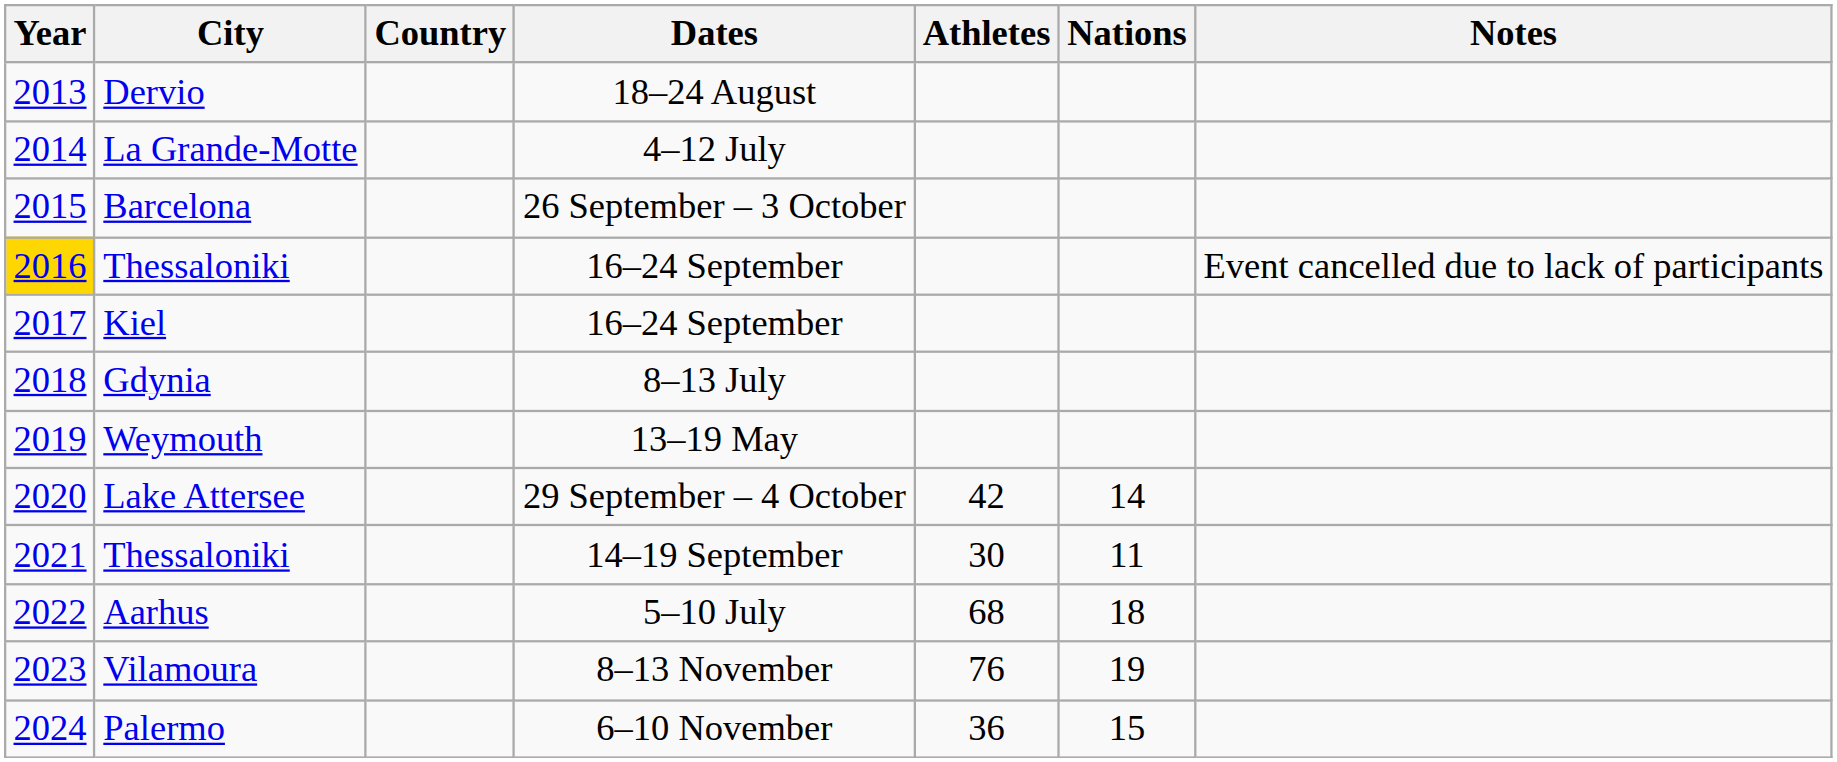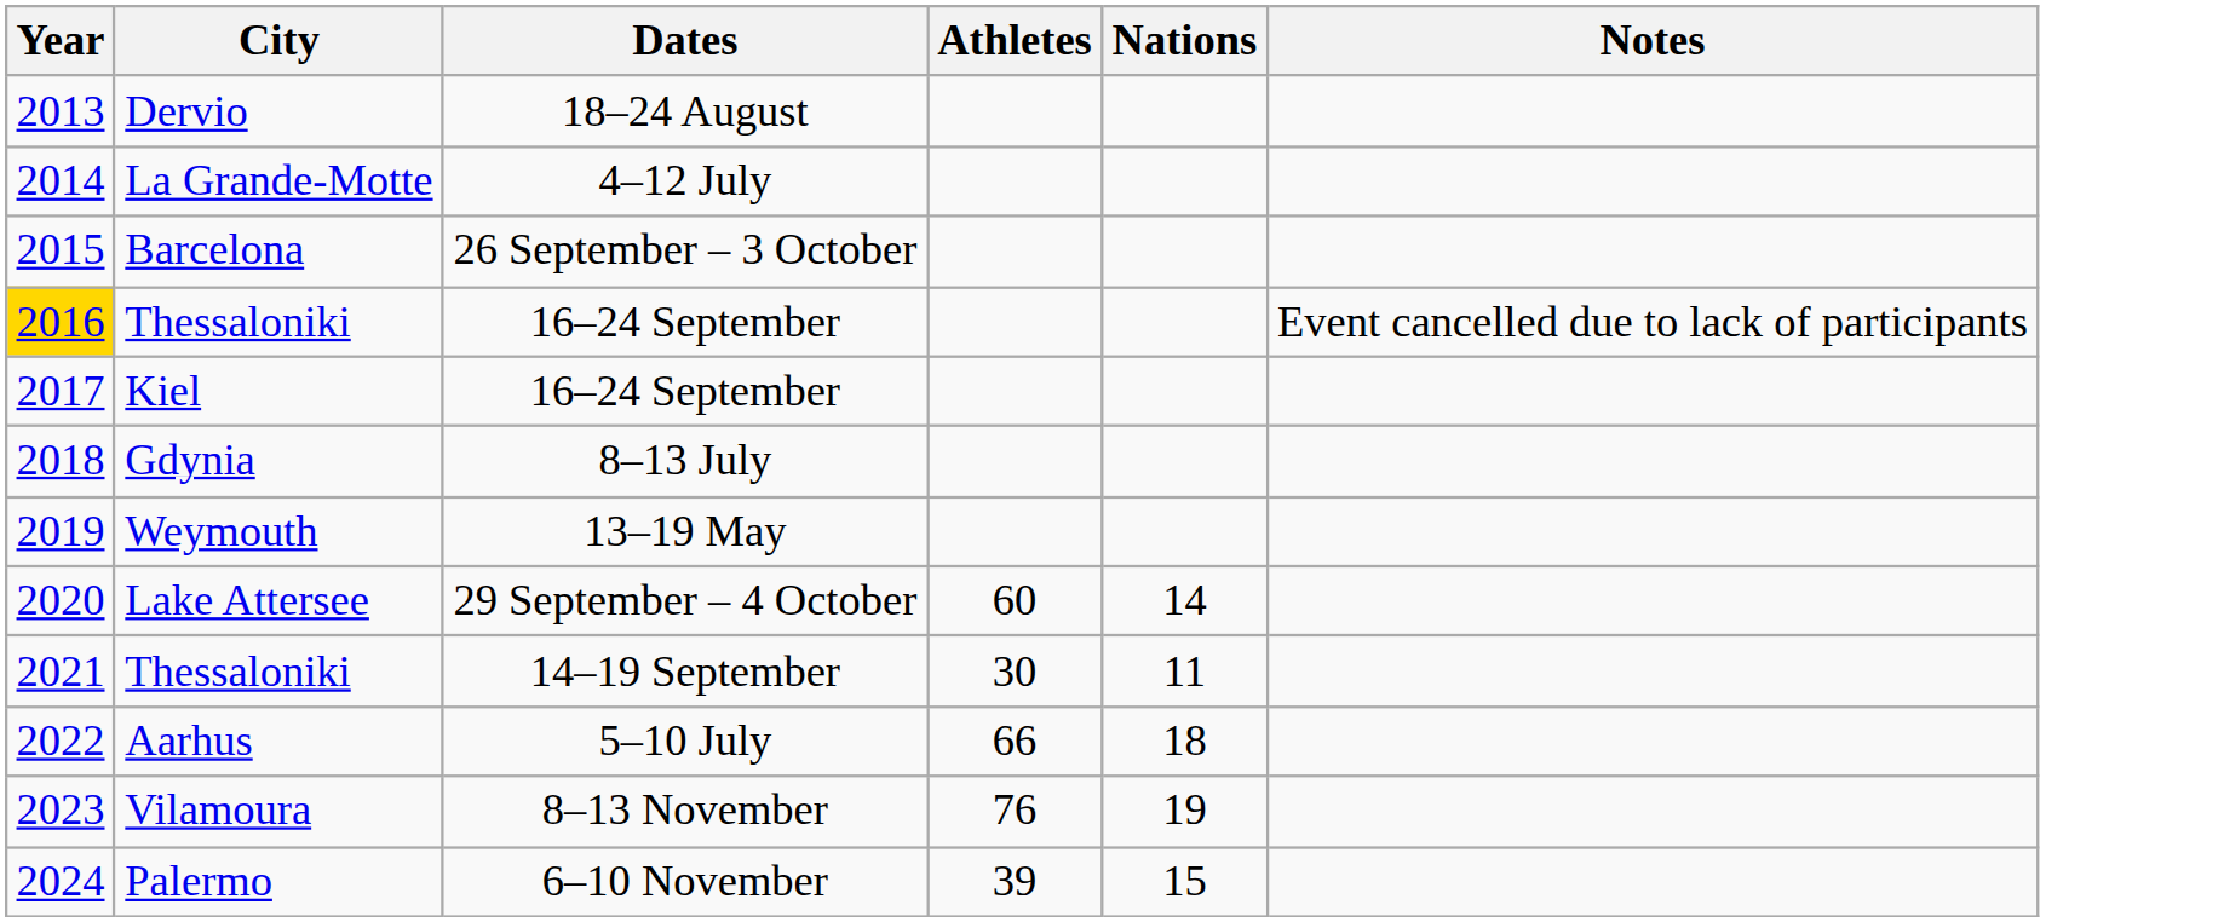- column: Country
Lake Attersee | Athletes: 42 -> 60
Aarhus | Athletes: 68 -> 66
Palermo | Athletes: 36 -> 39
